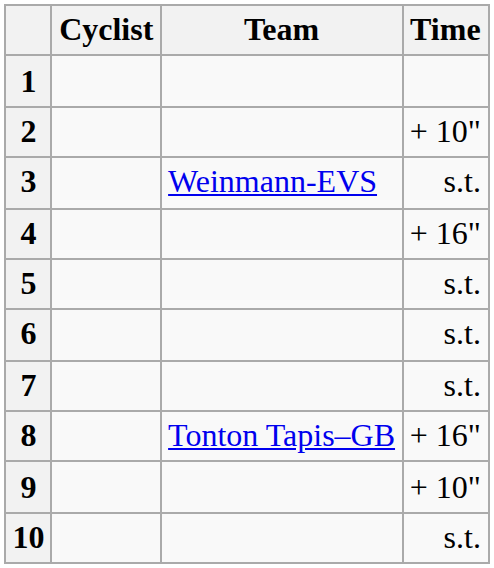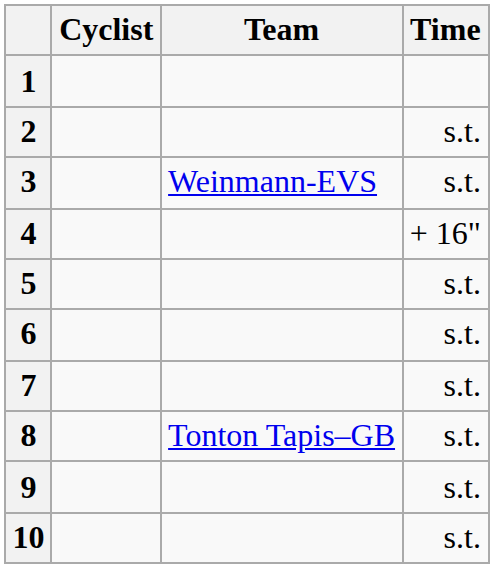2 | Time: + 10" -> s.t.
8 | Time: + 16" -> s.t.
9 | Time: + 10" -> s.t.
